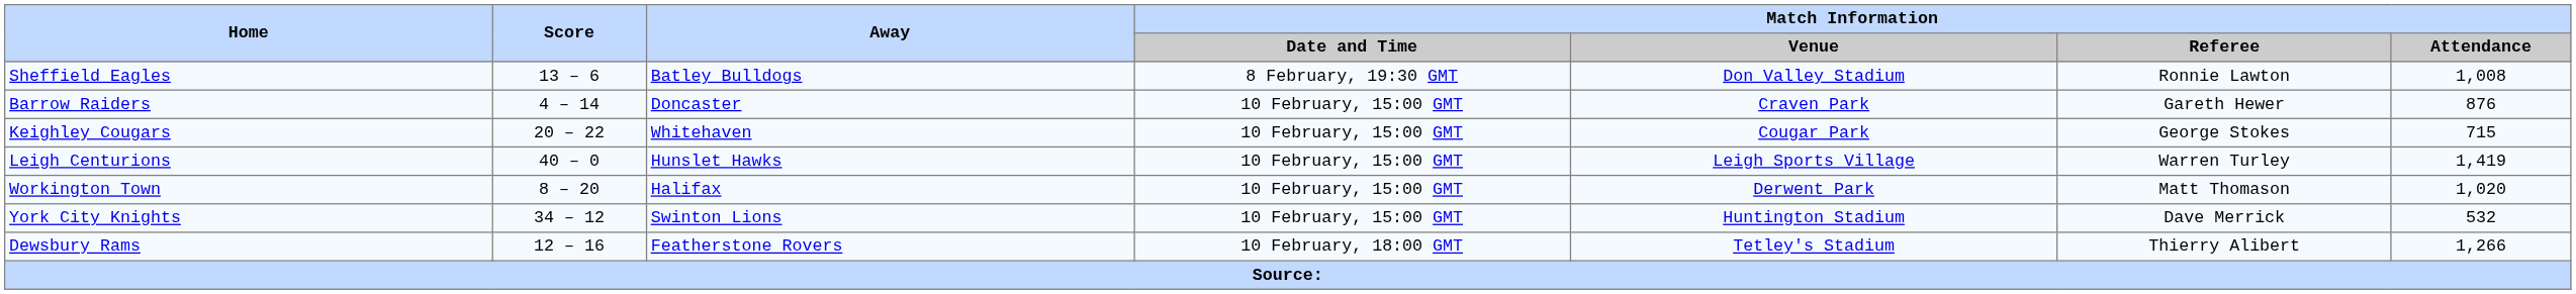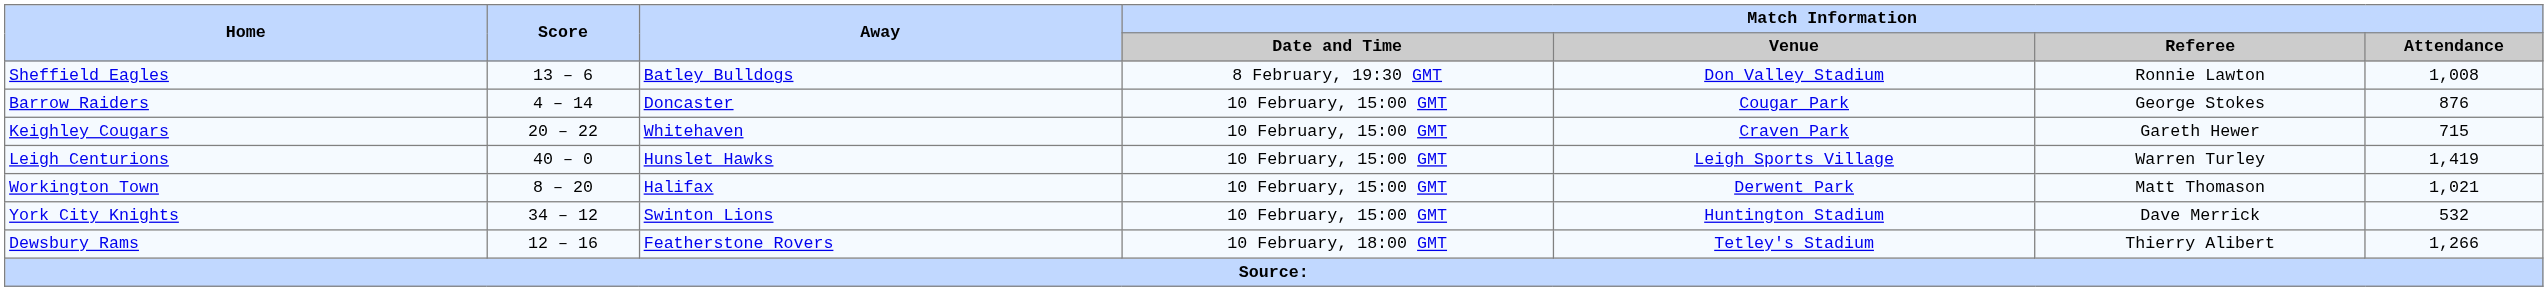Barrow Raiders | Match Information / Venue: Craven Park -> Cougar Park
Barrow Raiders | Match Information / Referee: Gareth Hewer -> George Stokes
Keighley Cougars | Match Information / Venue: Cougar Park -> Craven Park
Keighley Cougars | Match Information / Referee: George Stokes -> Gareth Hewer
Workington Town | Match Information / Attendance: 1,020 -> 1,021
